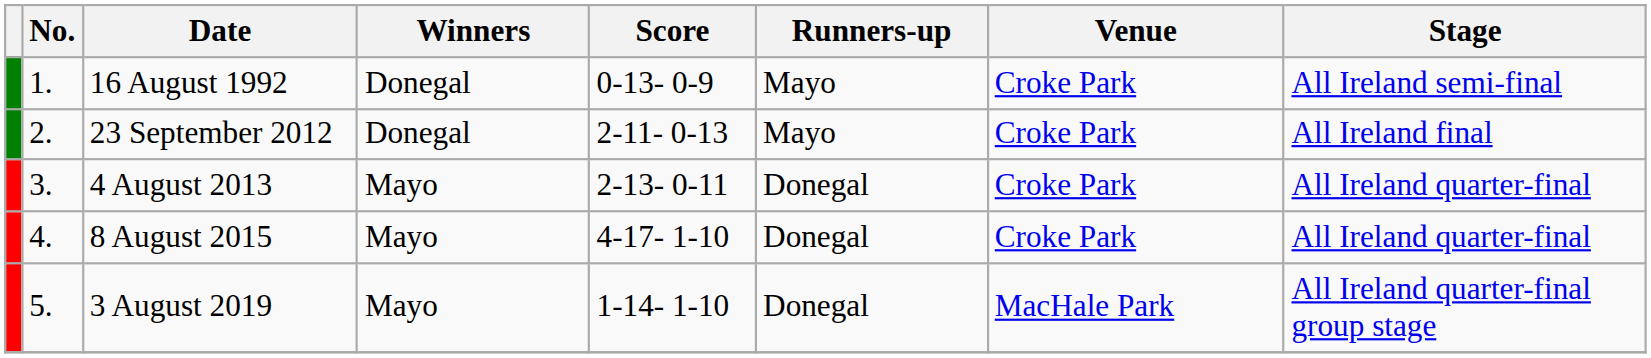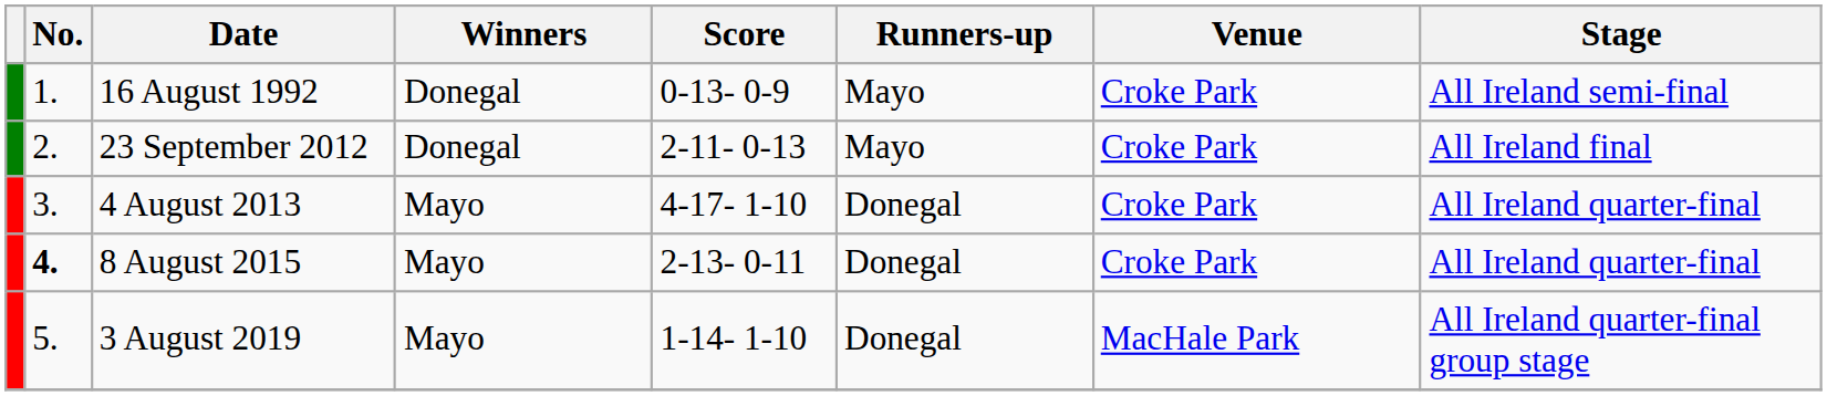4 August 2013 | Score: 2-13- 0-11 -> 4-17- 1-10
8 August 2015 | No.: normal -> bold
8 August 2015 | Score: 4-17- 1-10 -> 2-13- 0-11
